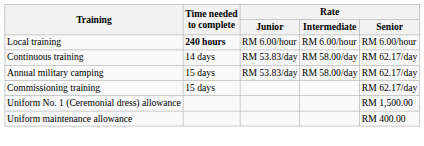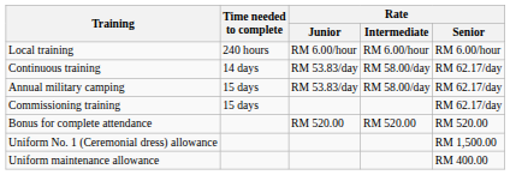Local training | Time needed to complete: bold -> normal
+ row: Bonus for complete attendance | RM 520.00 | RM 520.00 | RM 520.00
